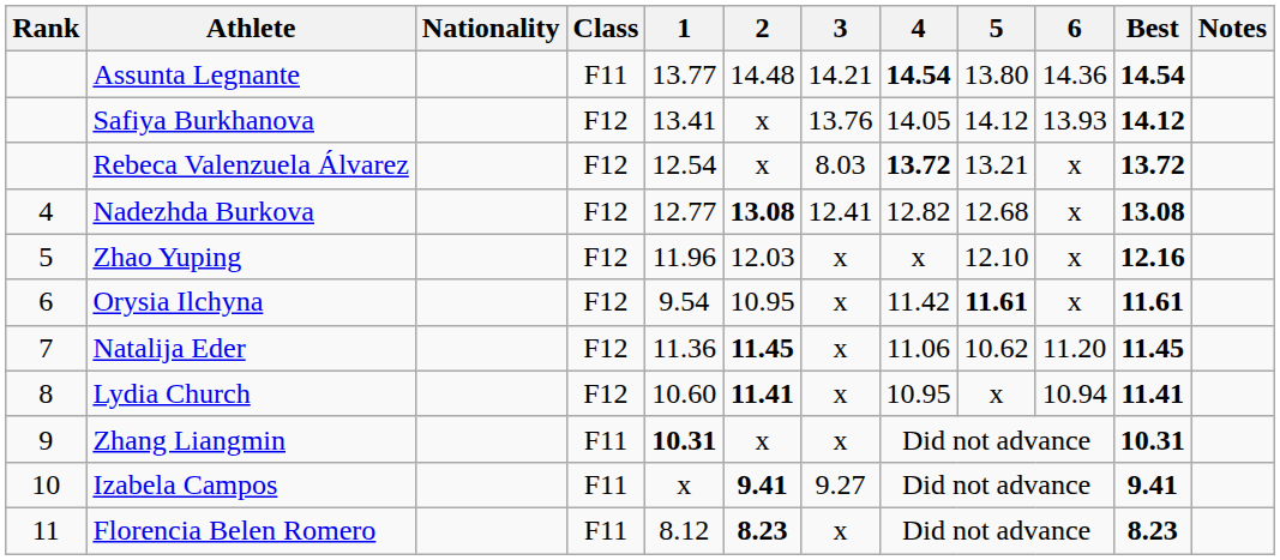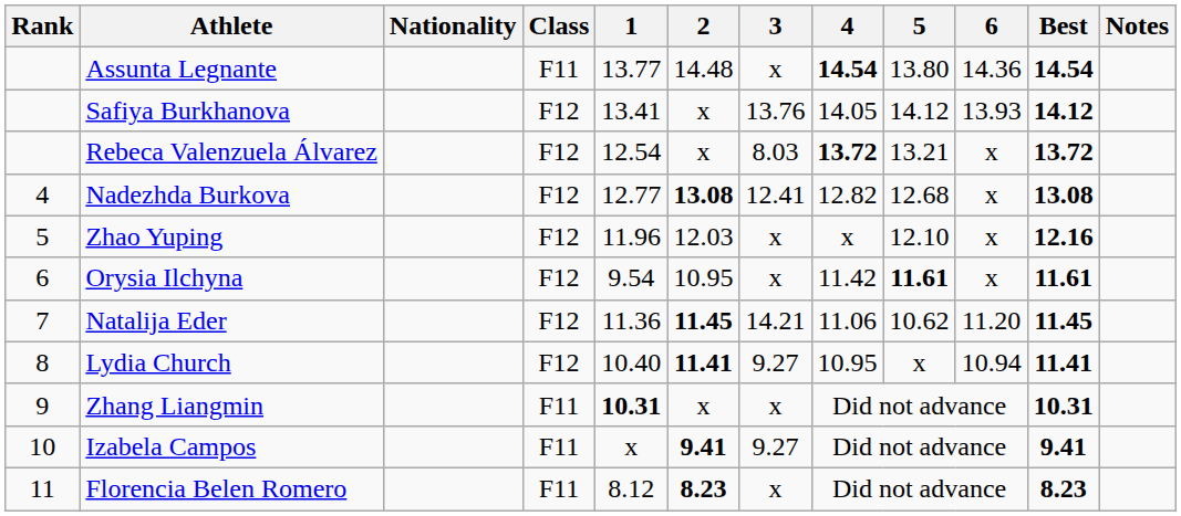Assunta Legnante | 3: 14.21 -> x
Natalija Eder | 3: x -> 14.21
Lydia Church | 1: 10.60 -> 10.40
Lydia Church | 3: x -> 9.27
